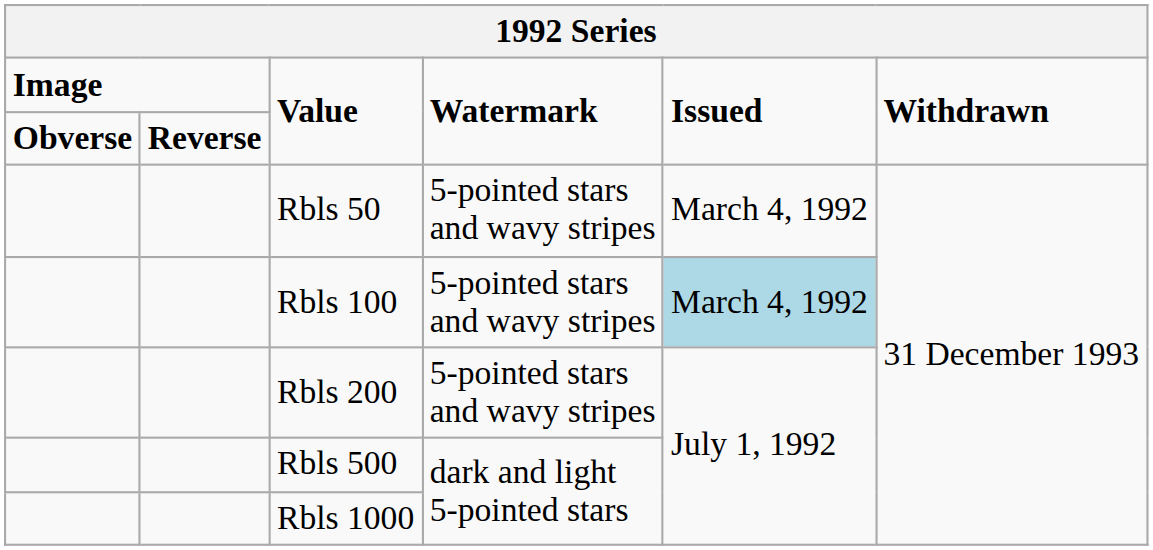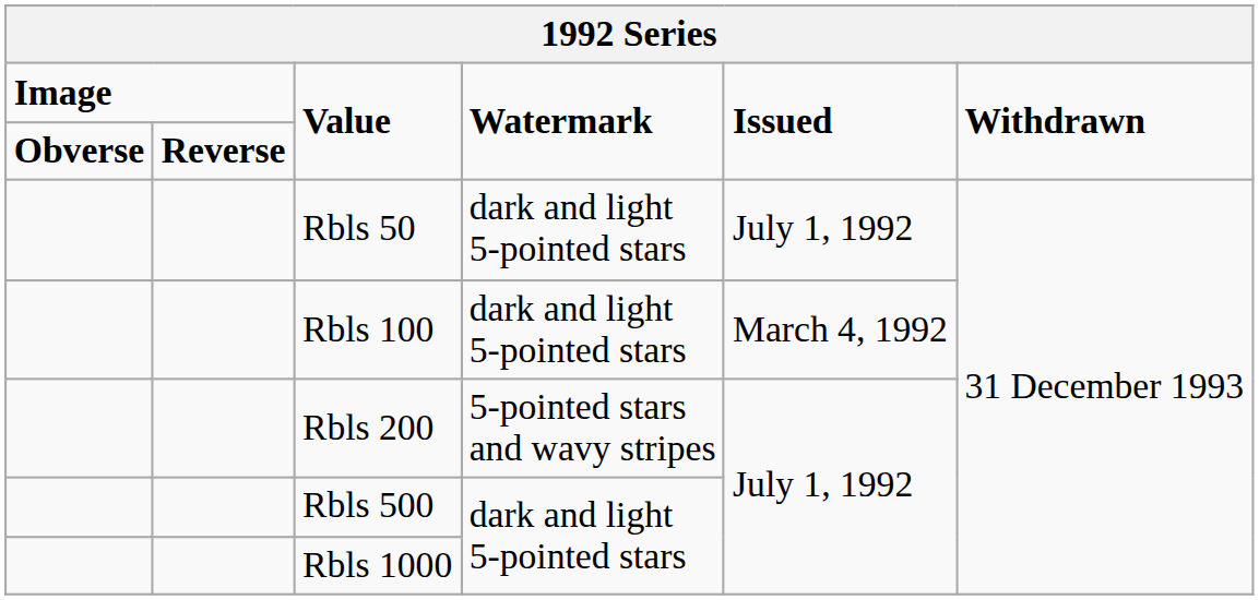Rbls 50 | Watermark: 5-pointed stars and wavy stripes -> dark and light 5-pointed stars
Rbls 50 | Issued: March 4, 1992 -> July 1, 1992
Rbls 100 | Watermark: 5-pointed stars and wavy stripes -> dark and light 5-pointed stars
Rbls 100 | Issued: lightblue background -> no background
